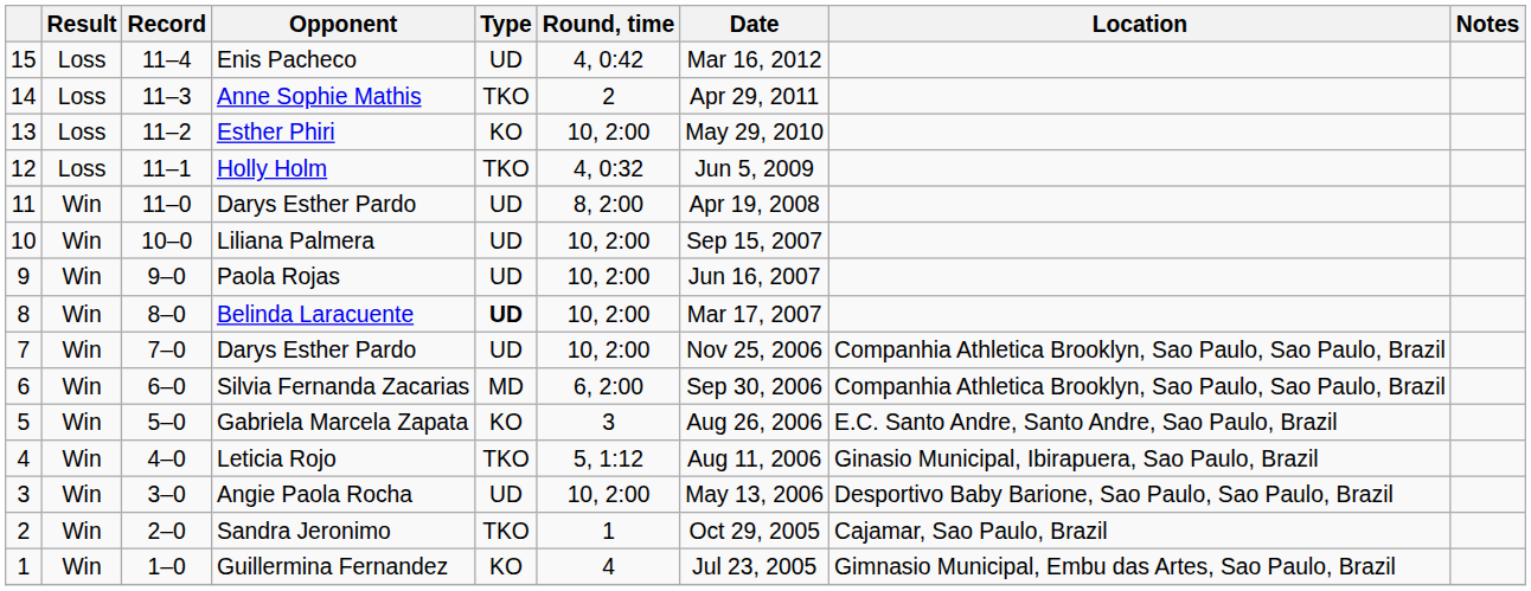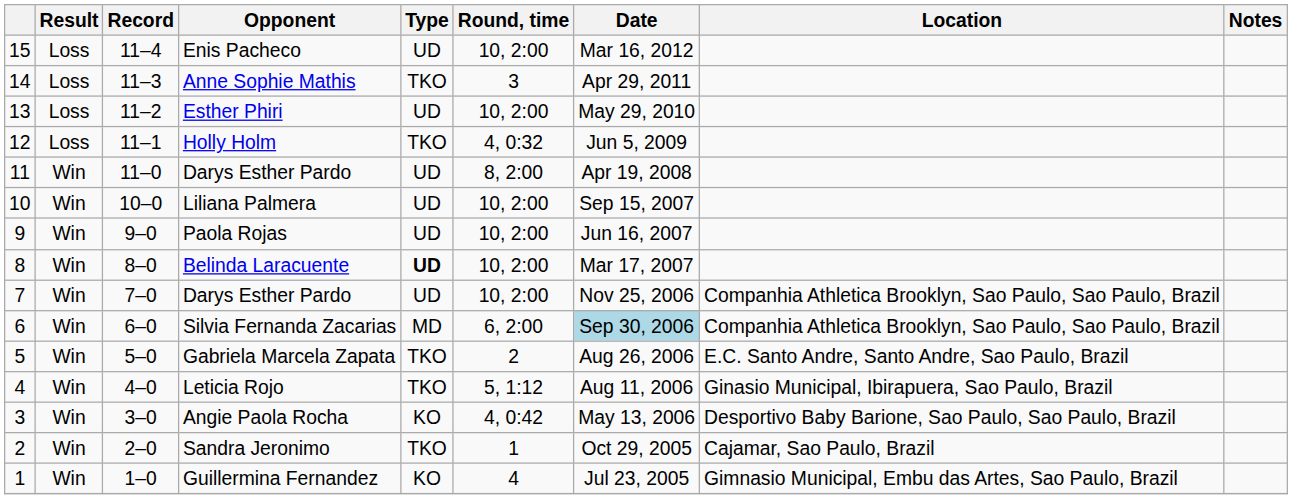Enis Pacheco | Round, time: 4, 0:42 -> 10, 2:00
Anne Sophie Mathis | Round, time: 2 -> 3
Esther Phiri | Type: KO -> UD
Silvia Fernanda Zacarias | Date: no background -> lightblue background
Gabriela Marcela Zapata | Type: KO -> TKO
Gabriela Marcela Zapata | Round, time: 3 -> 2
Angie Paola Rocha | Type: UD -> KO
Angie Paola Rocha | Round, time: 10, 2:00 -> 4, 0:42
